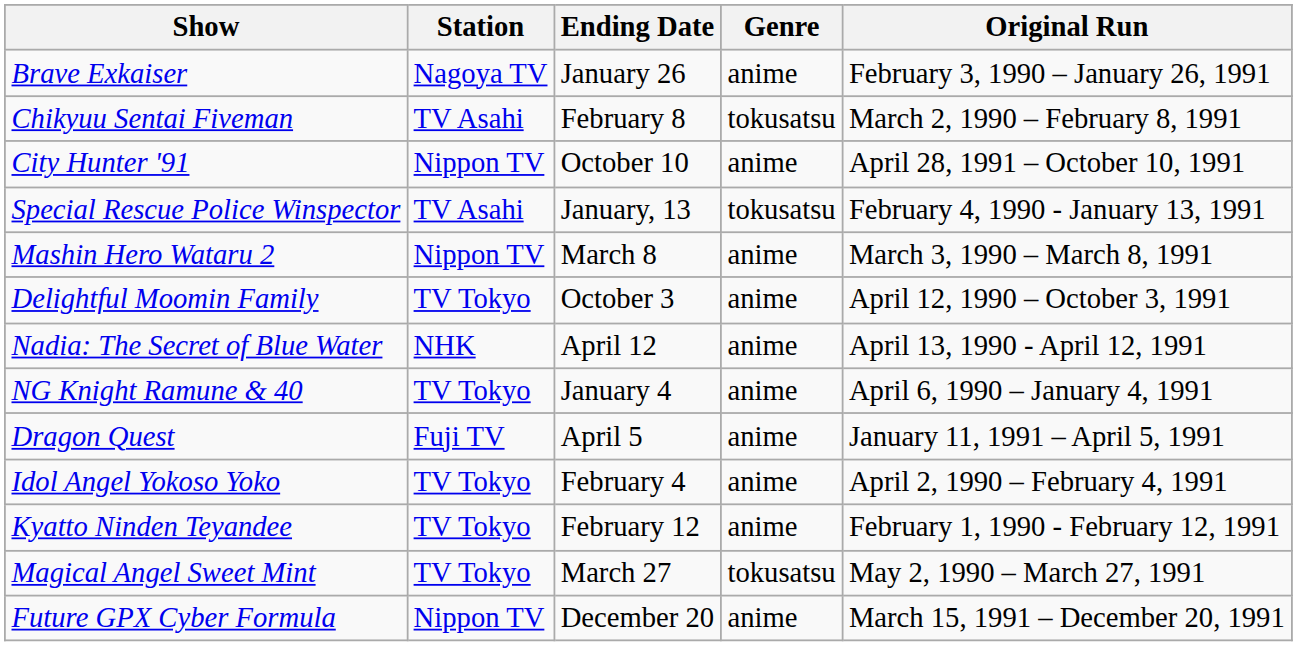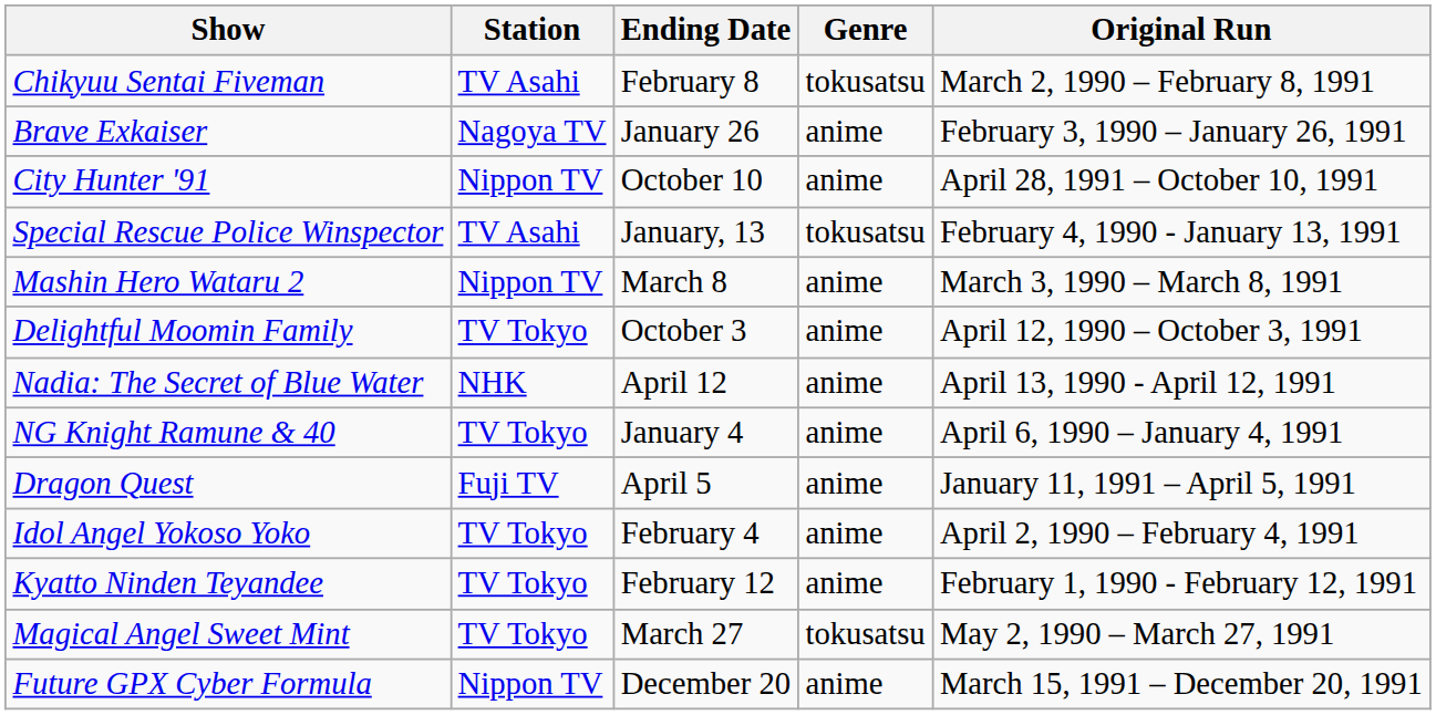rows swapped: Brave Exkaiser <-> Chikyuu Sentai Fiveman
